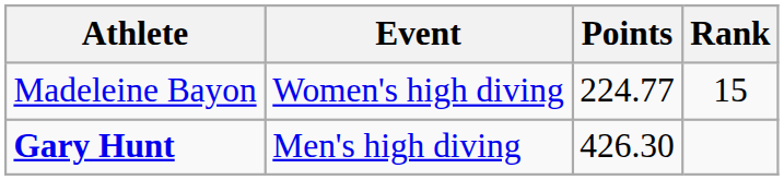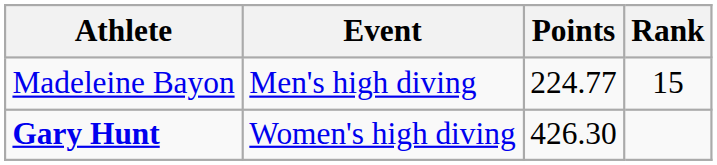Madeleine Bayon | Event: Women's high diving -> Men's high diving
Gary Hunt | Event: Men's high diving -> Women's high diving
